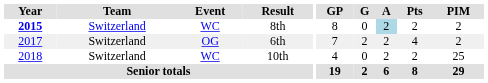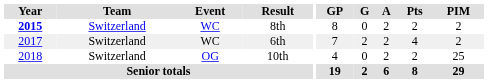8th | A: lightblue background -> no background
6th | Event: OG -> WC
10th | Event: WC -> OG
